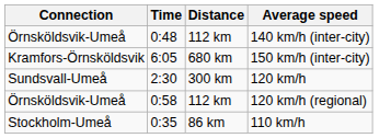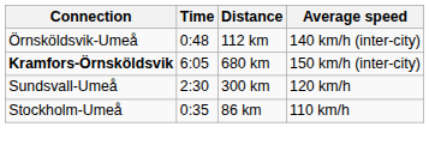150 km/h (inter-city) | Connection: normal -> bold
- row: Örnsköldsvik-Umeå | 0:58 | 112 km | 120 km/h (regional)
